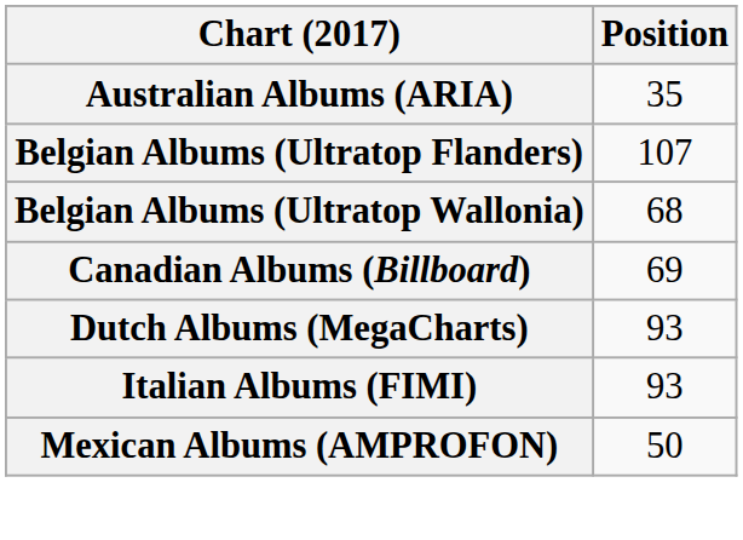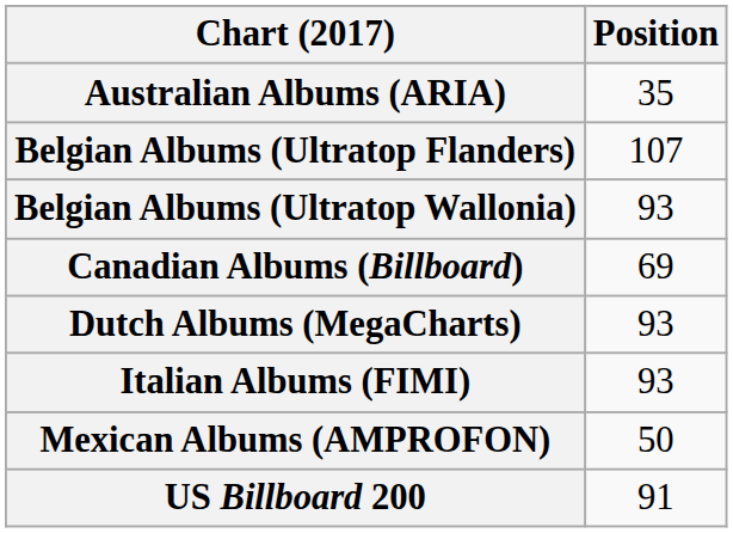Belgian Albums (Ultratop Wallonia) | Position: 68 -> 93
+ row: US Billboard 200 | 91
